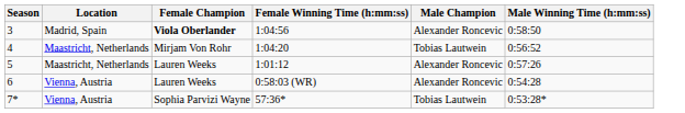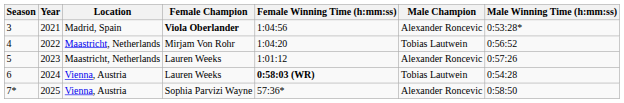+ column: Year | 2021 | 2022 | 2023 | 2024 | 2025
3 | Male Winning Time (h:mm:ss): 0:58:50 -> 0:53:28*
6 | Female Winning Time (h:mm:ss): normal -> bold
6 | Male Champion: Alexander Roncevic -> Tobias Lautwein
7* | Male Champion: Tobias Lautwein -> Alexander Roncevic
7* | Male Winning Time (h:mm:ss): 0:53:28* -> 0:58:50
